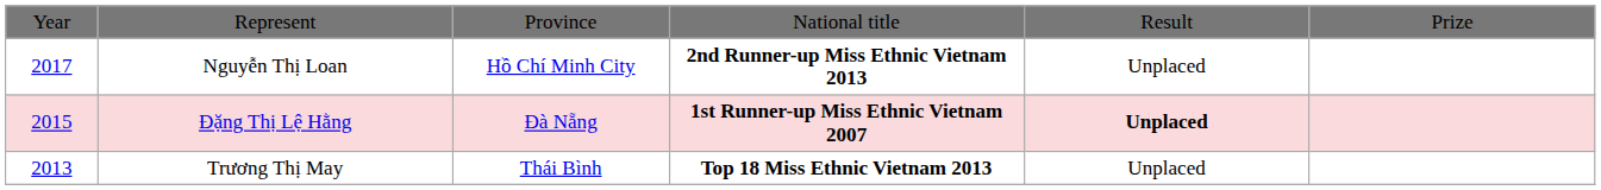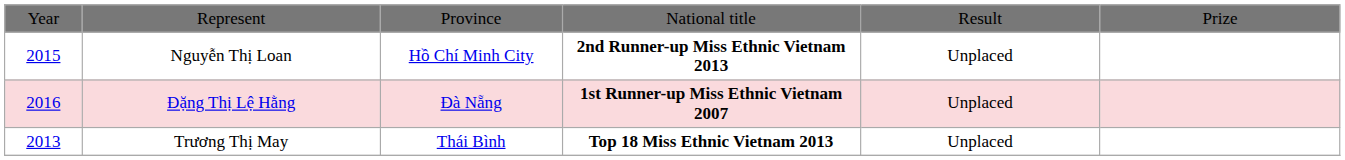Nguyễn Thị Loan | column 1: 2017 -> 2015
Đặng Thị Lệ Hằng | column 1: 2015 -> 2016
Đặng Thị Lệ Hằng | column 5: bold -> normal
